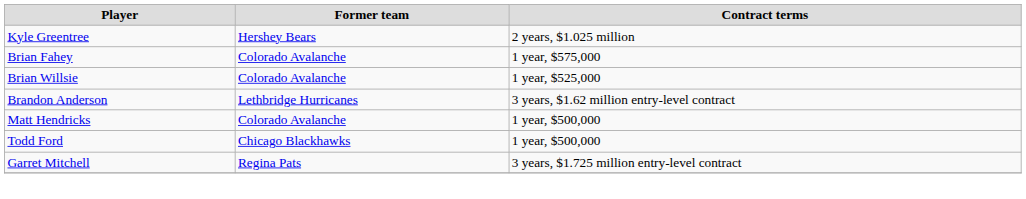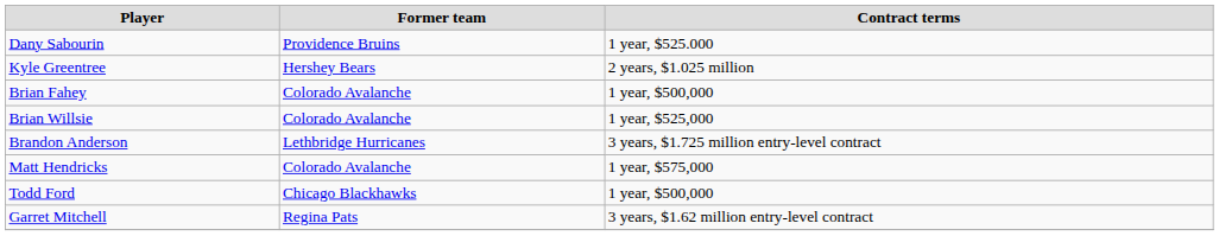+ row: Dany Sabourin | Providence Bruins | 1 year, $525.000
Brian Fahey | Contract terms: 1 year, $575,000 -> 1 year, $500,000
Brandon Anderson | Contract terms: 3 years, $1.62 million entry-level contract -> 3 years, $1.725 million entry-level contract
Matt Hendricks | Contract terms: 1 year, $500,000 -> 1 year, $575,000
Garret Mitchell | Contract terms: 3 years, $1.725 million entry-level contract -> 3 years, $1.62 million entry-level contract
